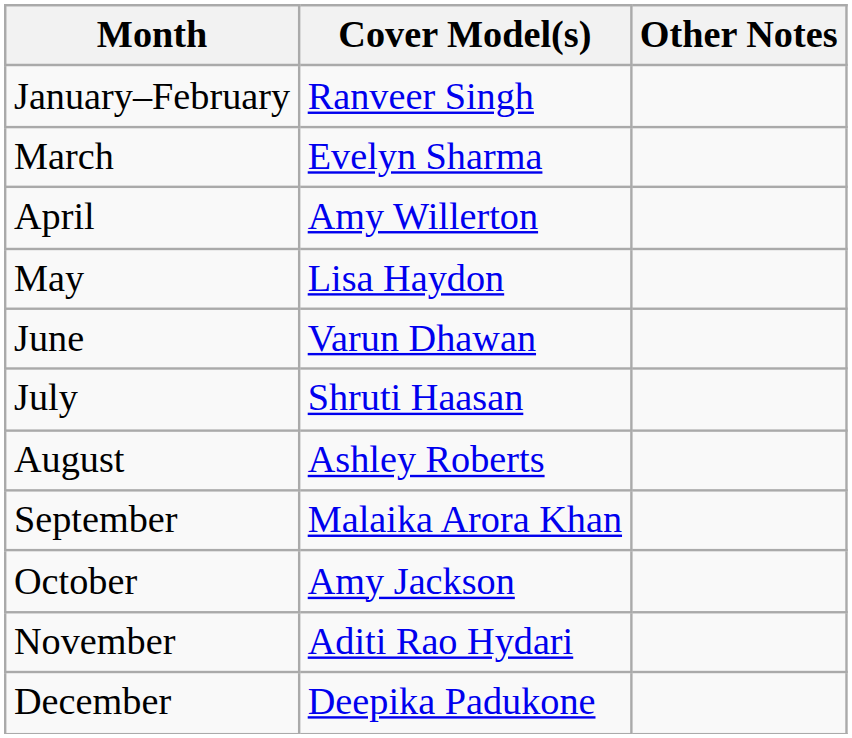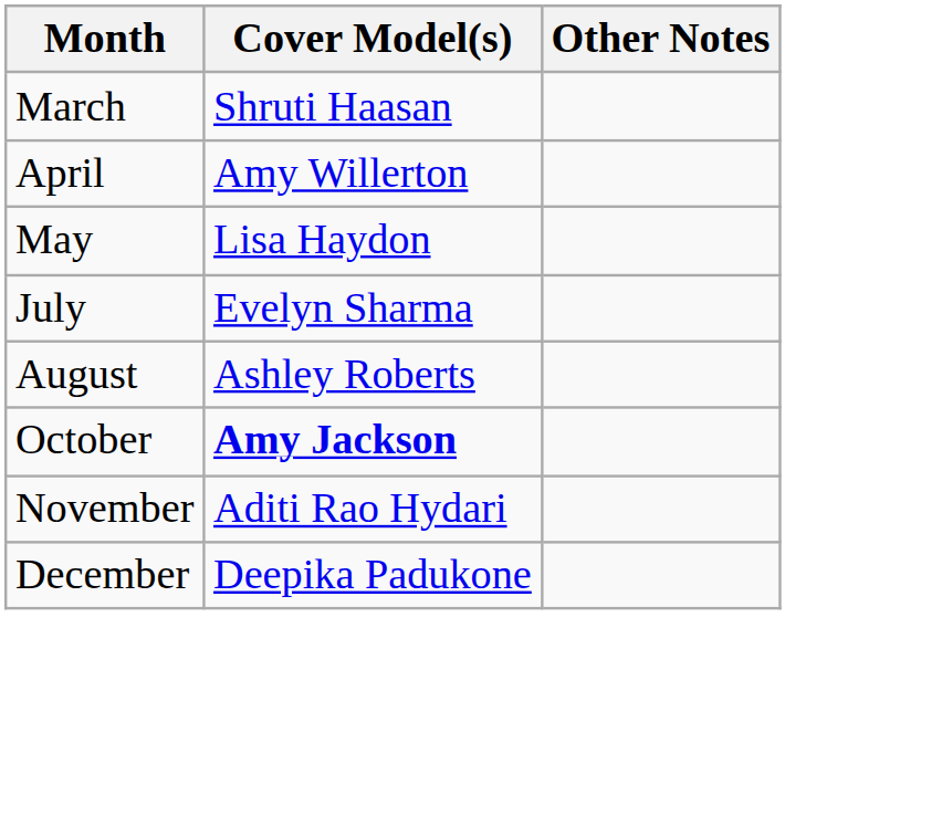- row: January–February | Ranveer Singh
March | Cover Model(s): Evelyn Sharma -> Shruti Haasan
- row: June | Varun Dhawan
July | Cover Model(s): Shruti Haasan -> Evelyn Sharma
- row: September | Malaika Arora Khan
October | Cover Model(s): normal -> bold
